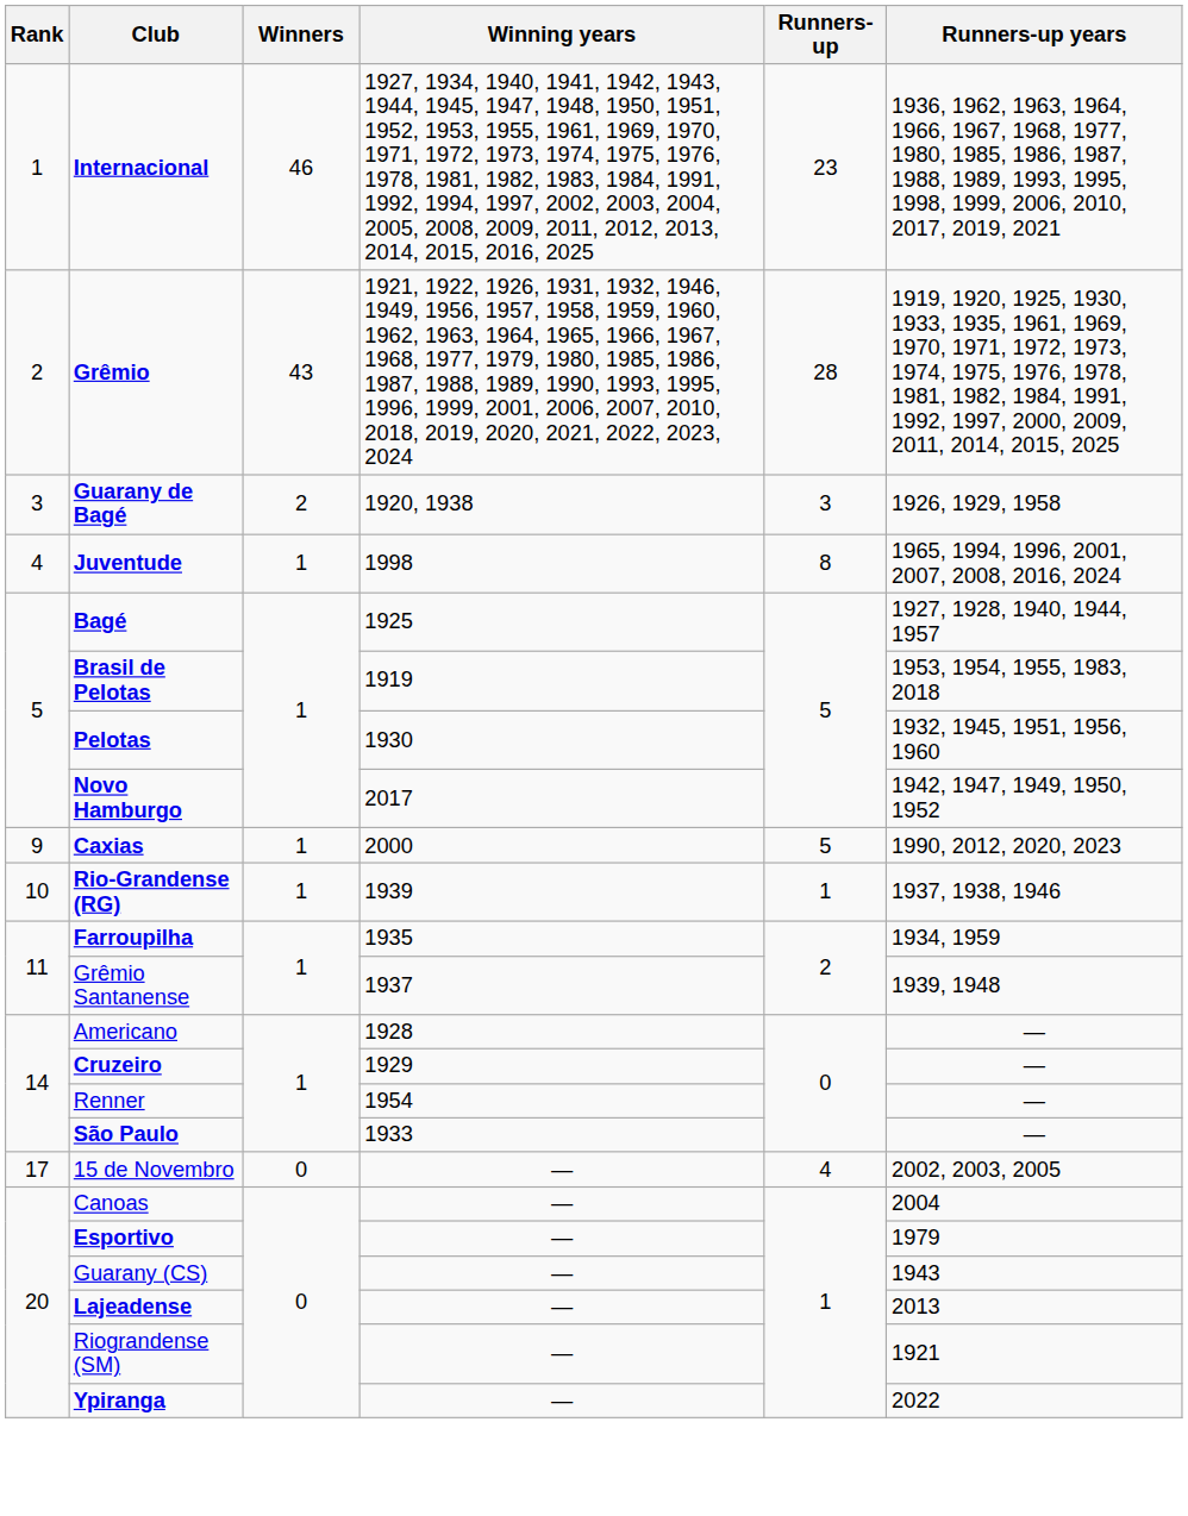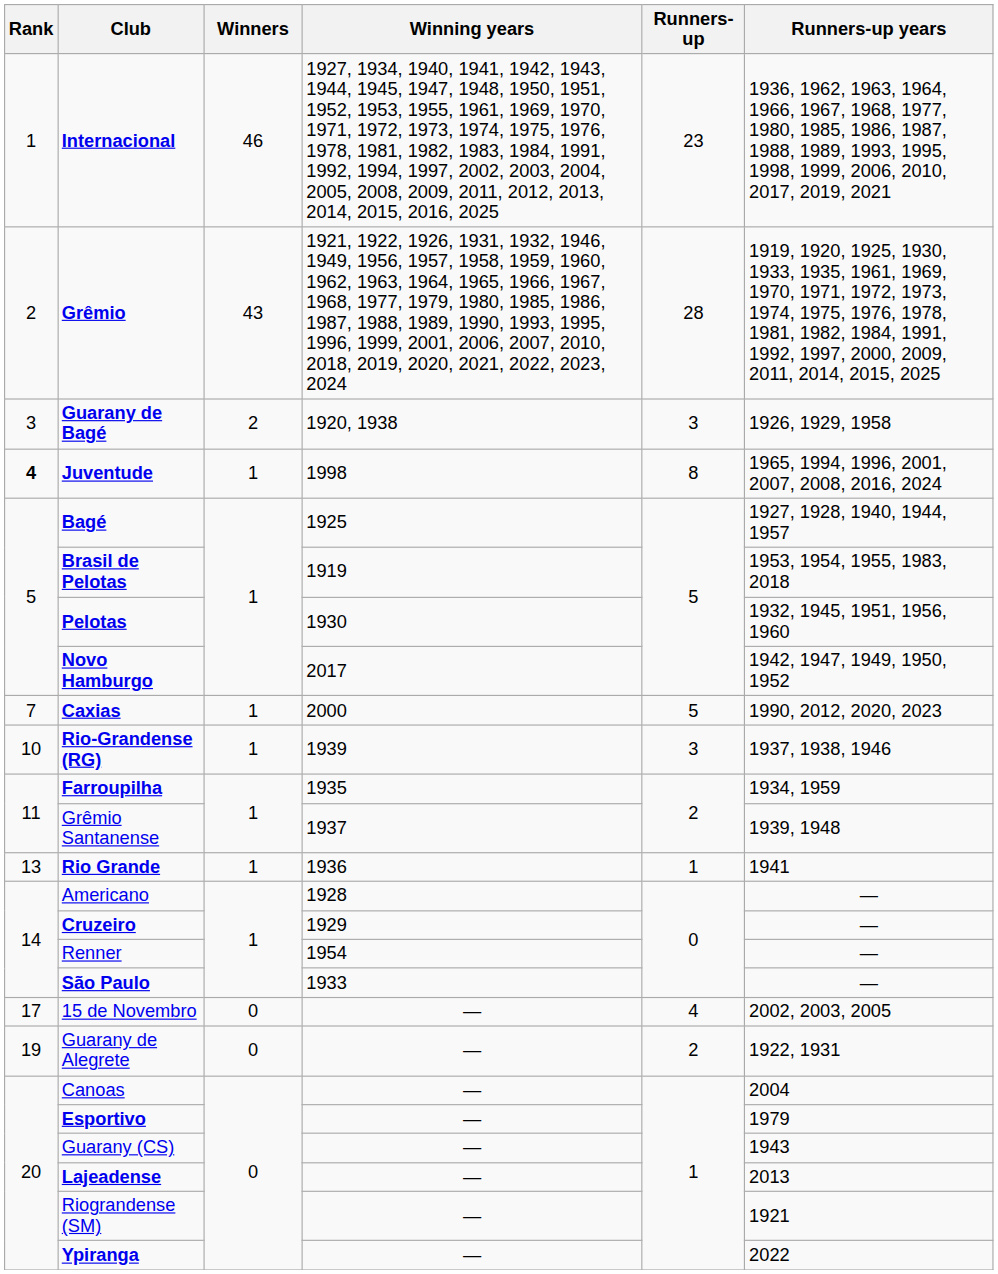Juventude | Rank: normal -> bold
Caxias | Rank: 9 -> 7
Rio-Grandense (RG) | Runners-up: 1 -> 3
+ row: 13 | Rio Grande | 1 | 1936 | 1 | 1941
+ row: 19 | Guarany de Alegrete | 0 | — | 2 | 1922, 1931
